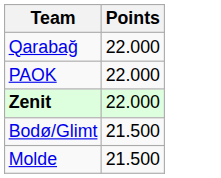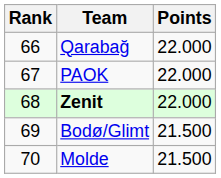+ column: Rank | 66 | 67 | 68 | 69 | 70
